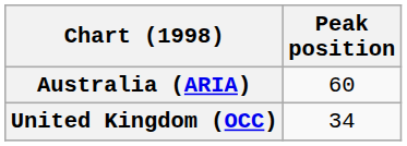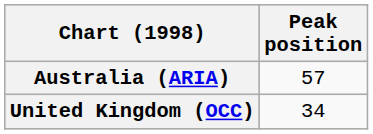Australia (ARIA) | Peak position: 60 -> 57
